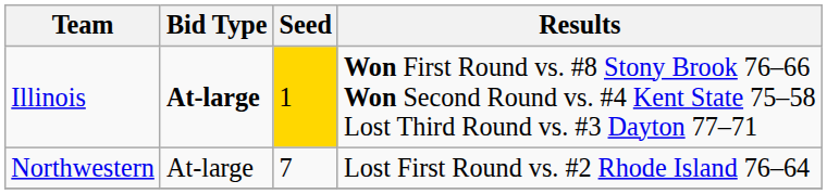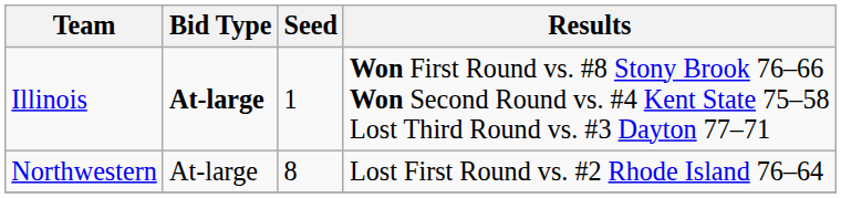Illinois | Seed: gold background -> no background
Northwestern | Seed: 7 -> 8
